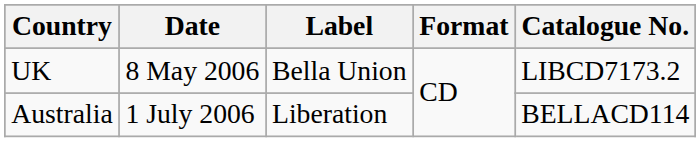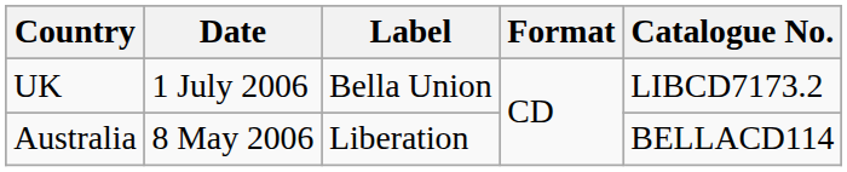UK | Date: 8 May 2006 -> 1 July 2006
Australia | Date: 1 July 2006 -> 8 May 2006
